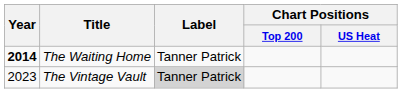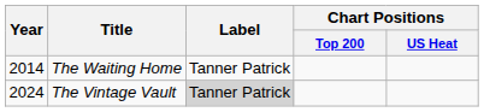The Waiting Home | Year: bold -> normal
The Vintage Vault | Year: 2023 -> 2024
